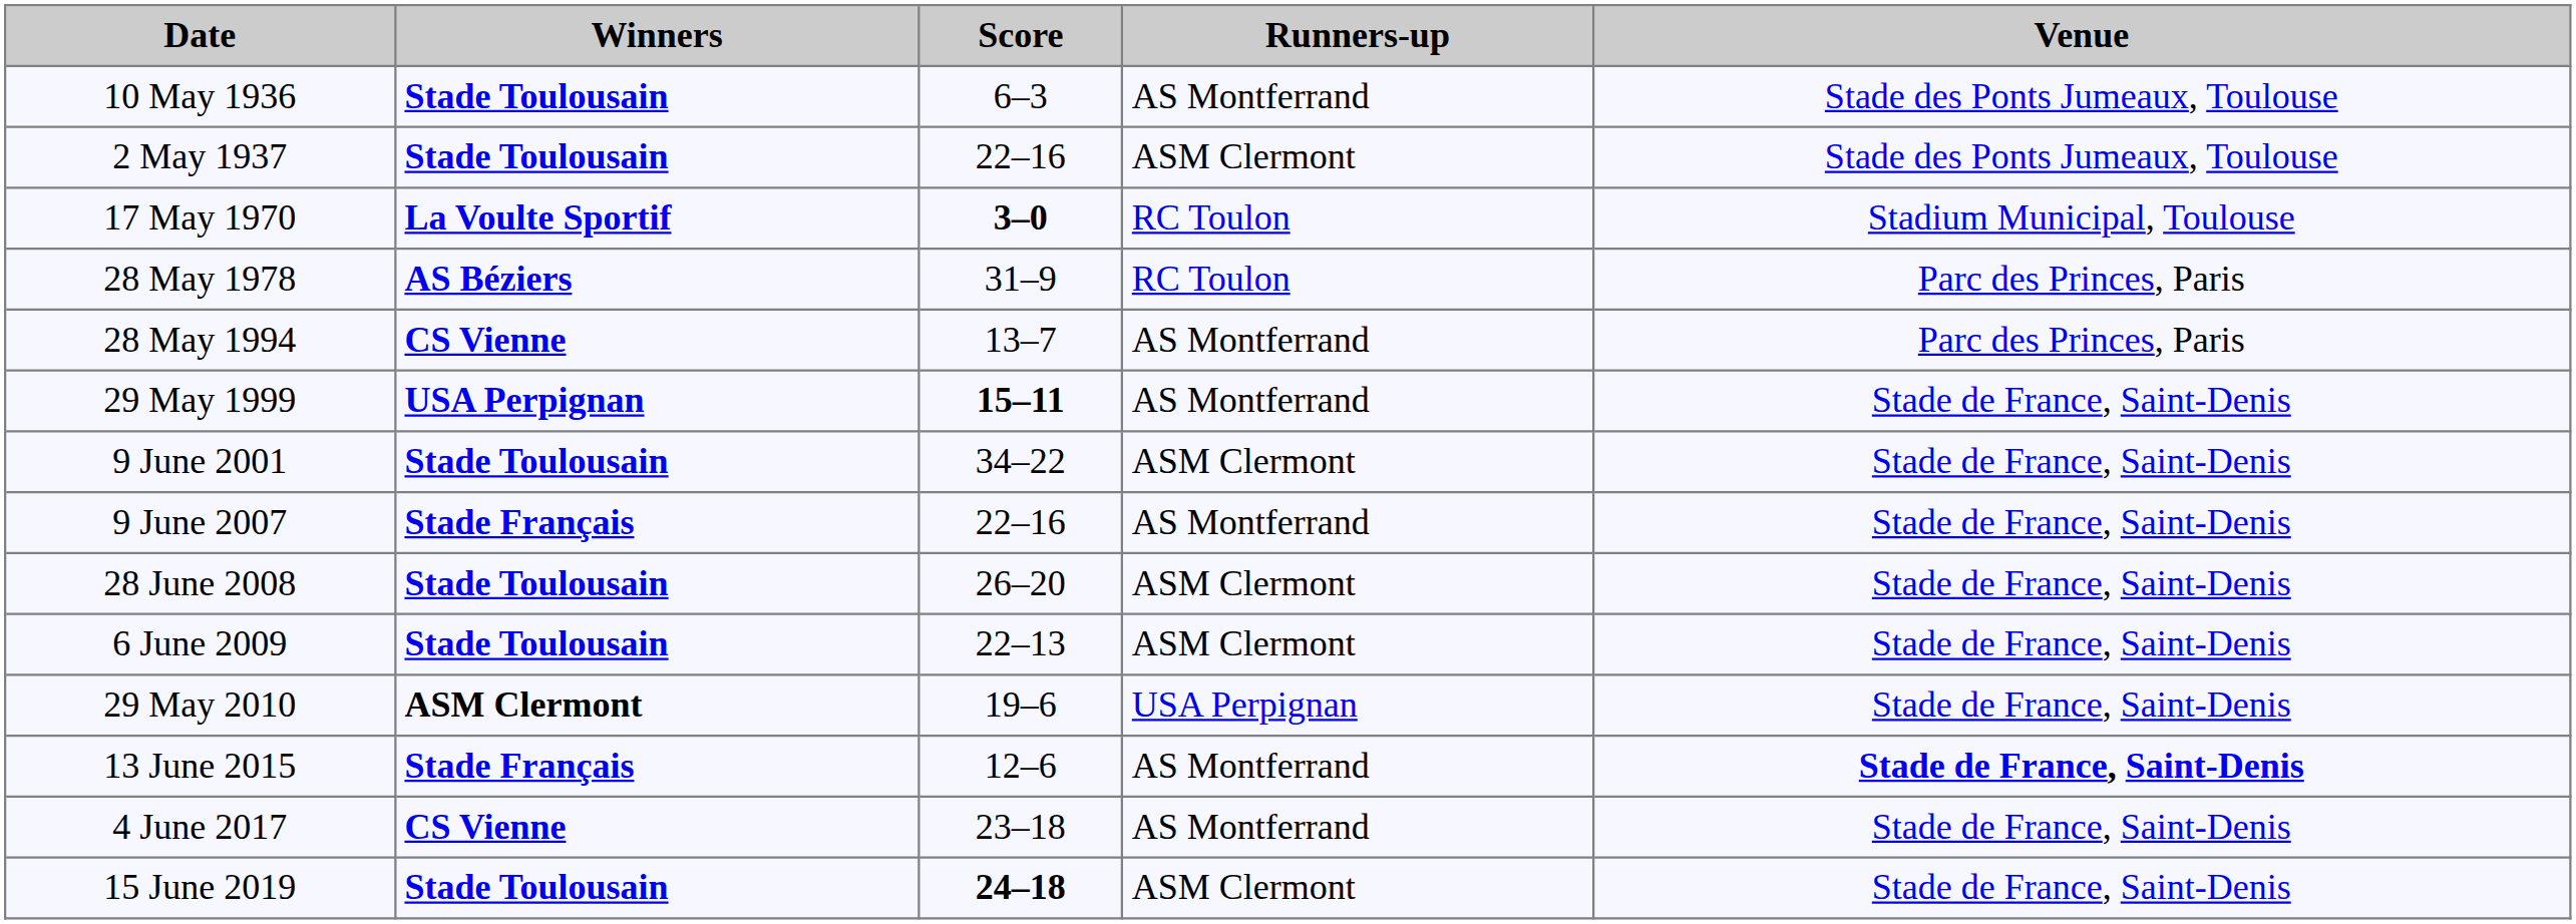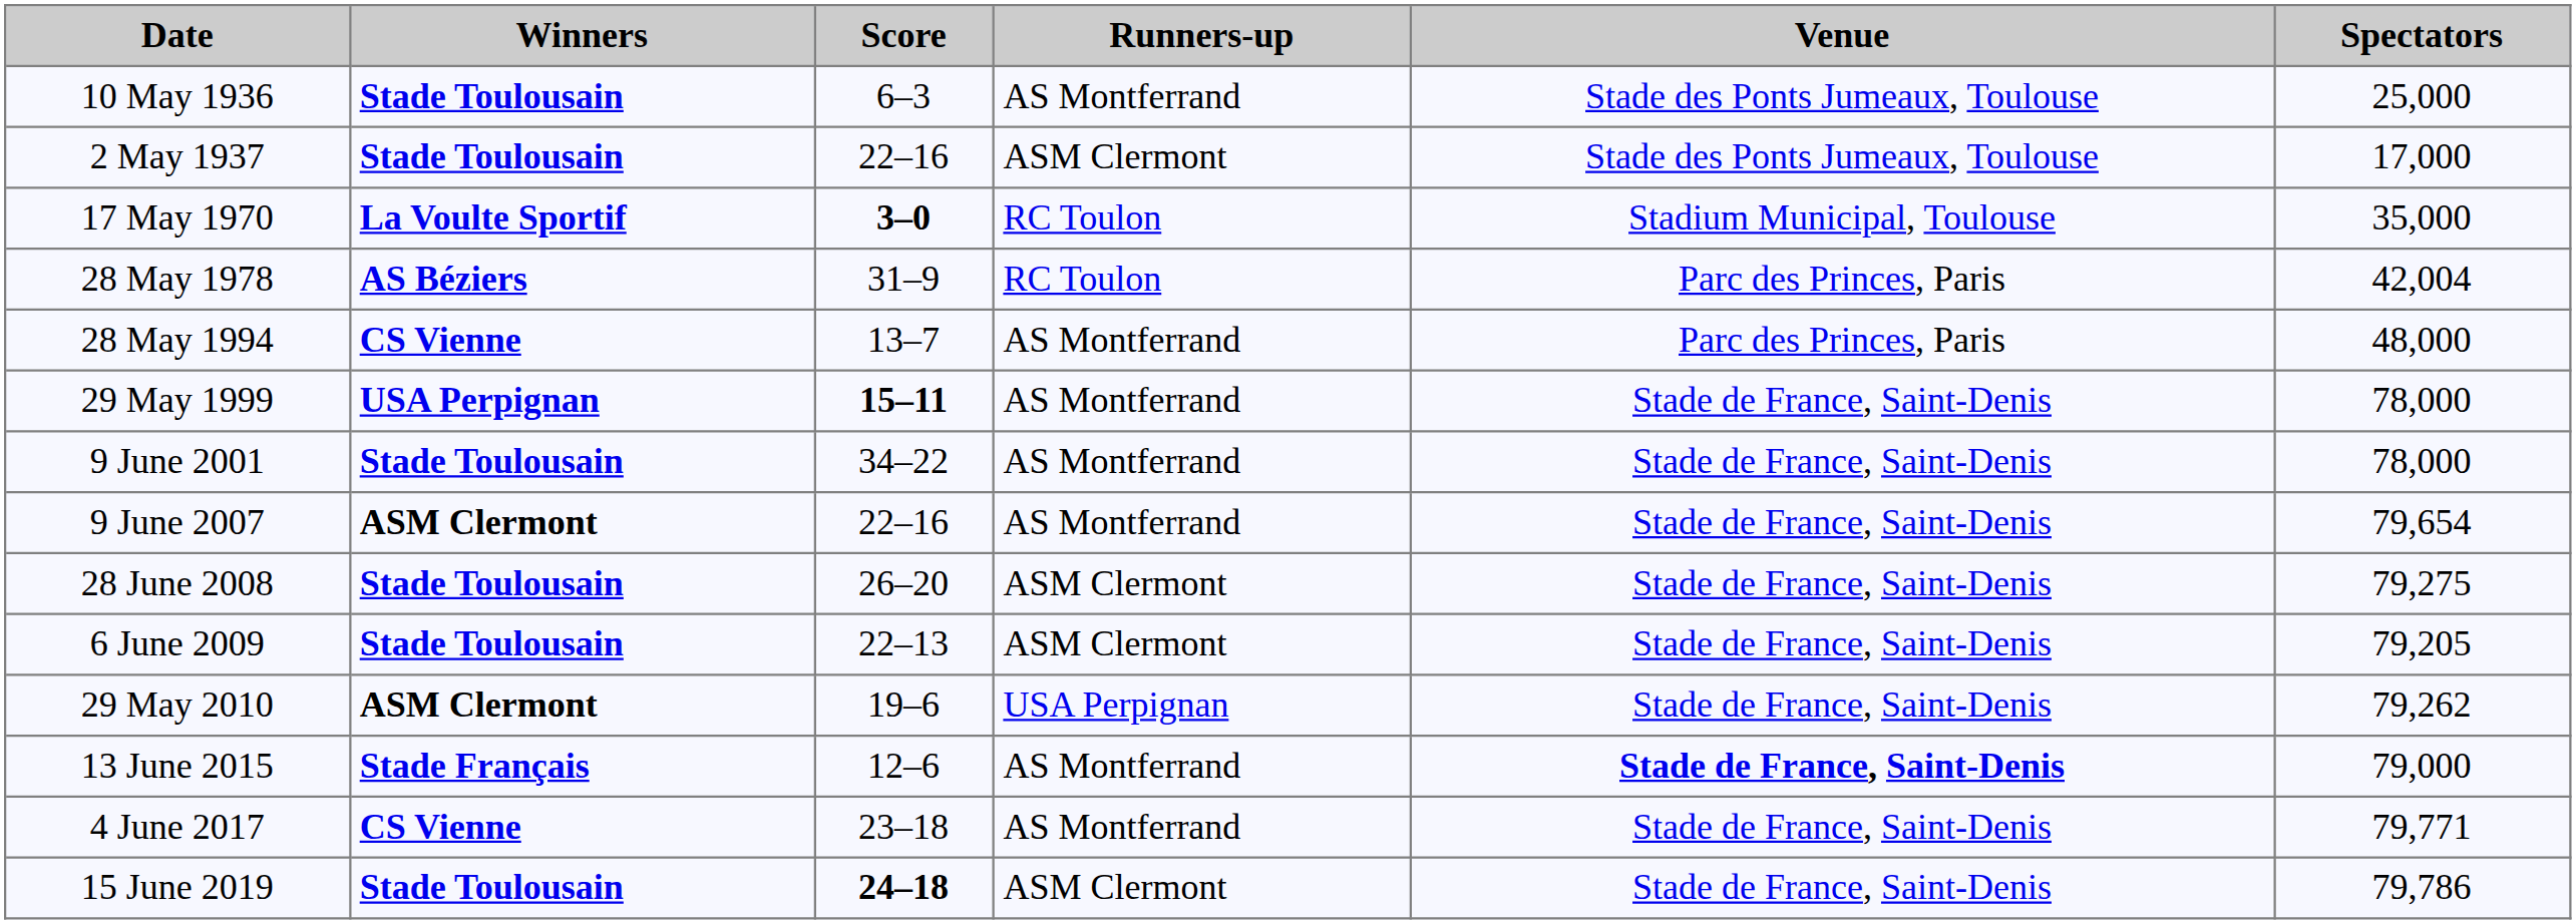+ column: Spectators | 25,000 | 17,000 | 35,000 | 42,004 | 48,000 | 78,000 | 78,000 | 79,654 | 79,275 | 79,205 | 79,262 | 79,000 | 79,771 | 79,786
9 June 2001 | Runners-up: ASM Clermont -> AS Montferrand
9 June 2007 | Winners: Stade Français -> ASM Clermont
